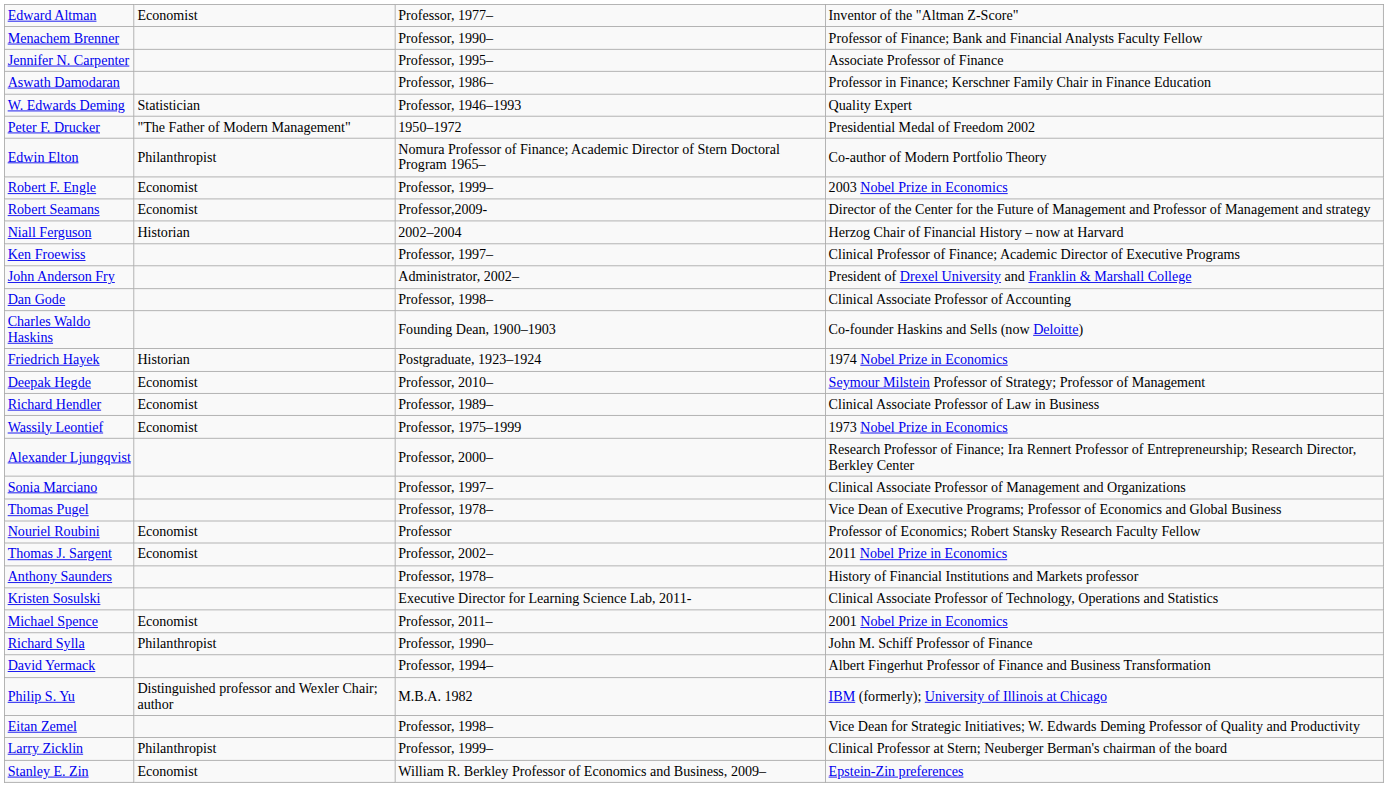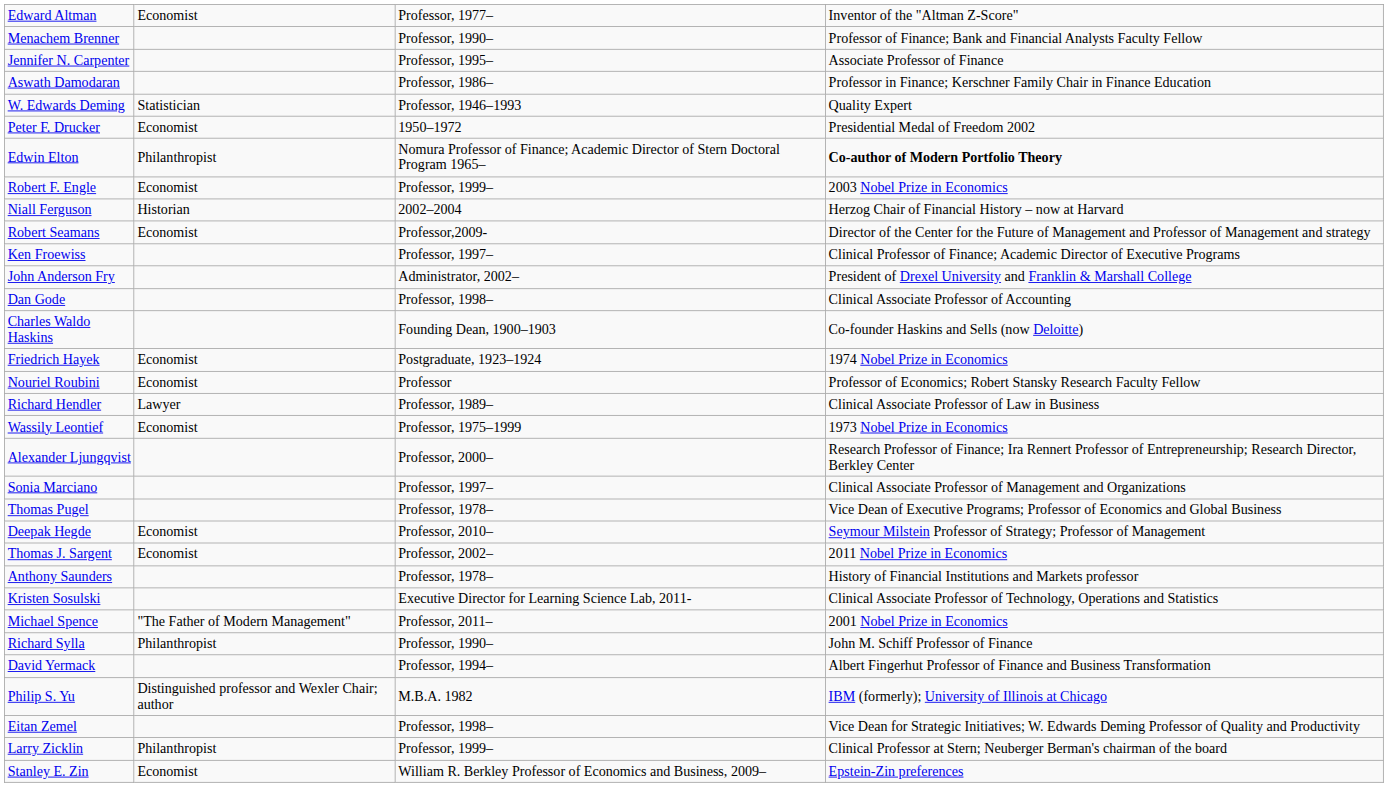Peter F. Drucker | column 2: "The Father of Modern Management" -> Economist
Edwin Elton | column 4: normal -> bold
rows swapped: Robert Seamans <-> Niall Ferguson
Friedrich Hayek | column 2: Historian -> Economist
rows swapped: Deepak Hegde <-> Nouriel Roubini
Richard Hendler | column 2: Economist -> Lawyer
Michael Spence | column 2: Economist -> "The Father of Modern Management"
